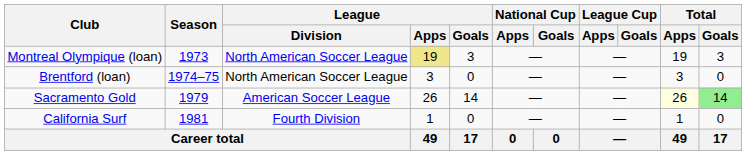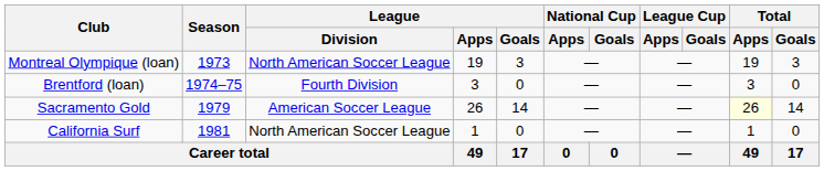Montreal Olympique (loan) | League / Apps: khaki background -> no background
Brentford (loan) | League / Division: North American Soccer League -> Fourth Division
Sacramento Gold | Total / Goals: lightgreen background -> no background
California Surf | League / Division: Fourth Division -> North American Soccer League
